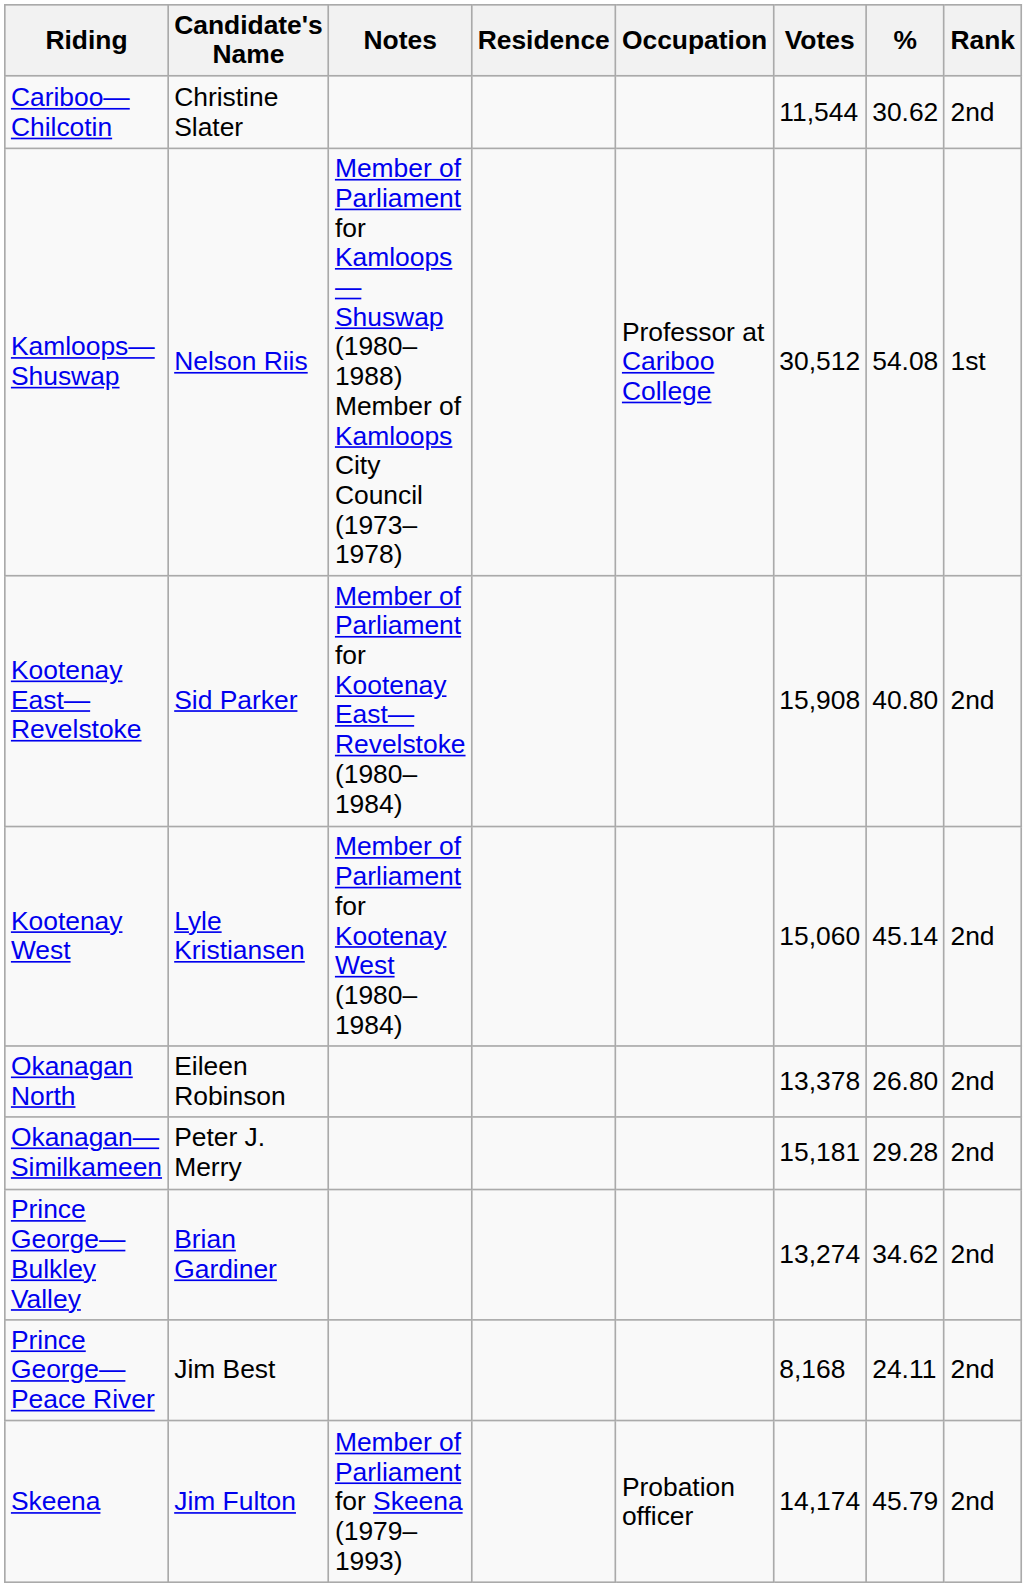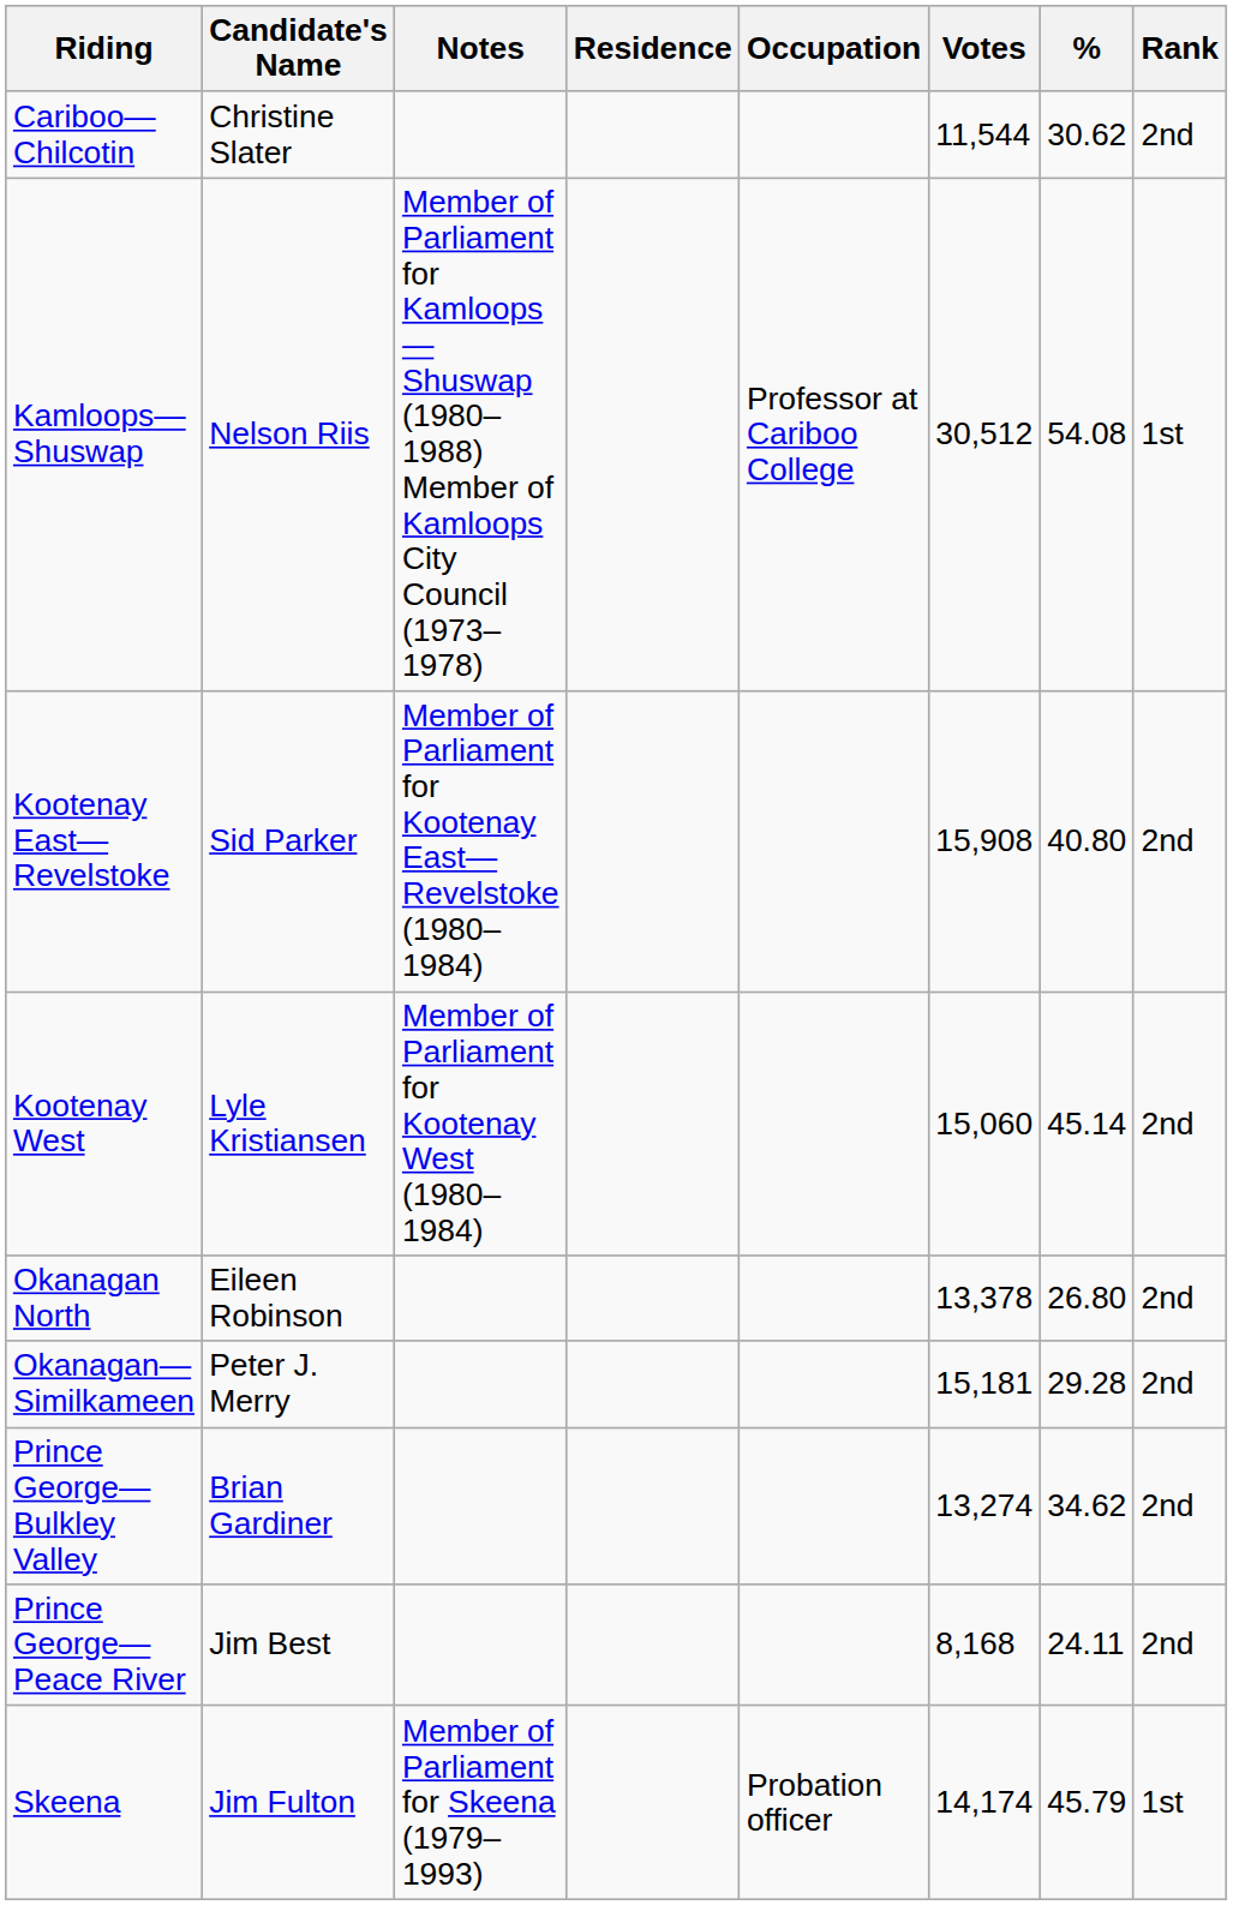Skeena | Rank: 2nd -> 1st
